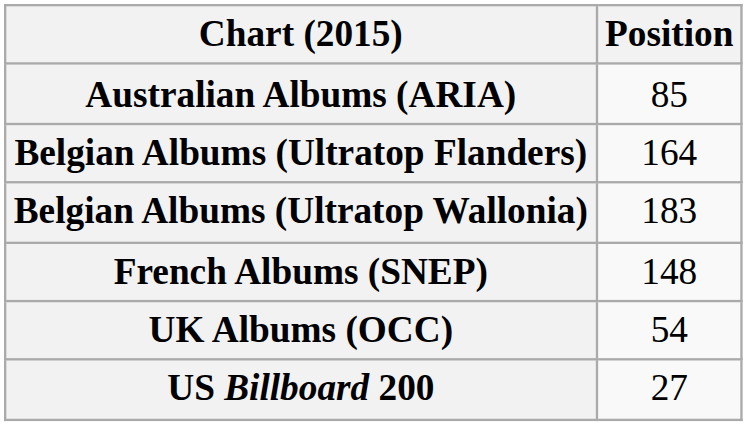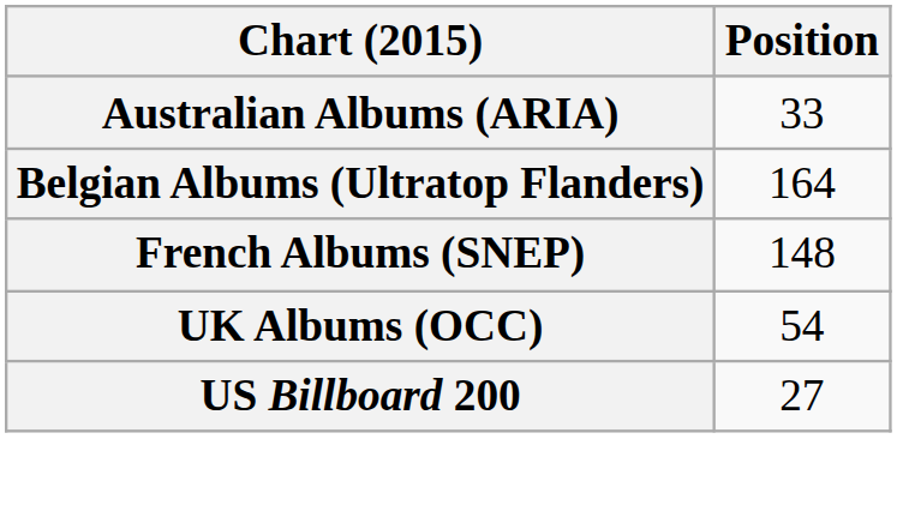Australian Albums (ARIA) | Position: 85 -> 33
- row: Belgian Albums (Ultratop Wallonia) | 183
